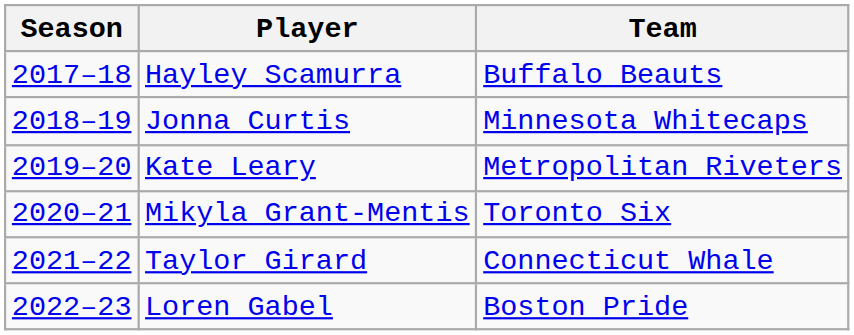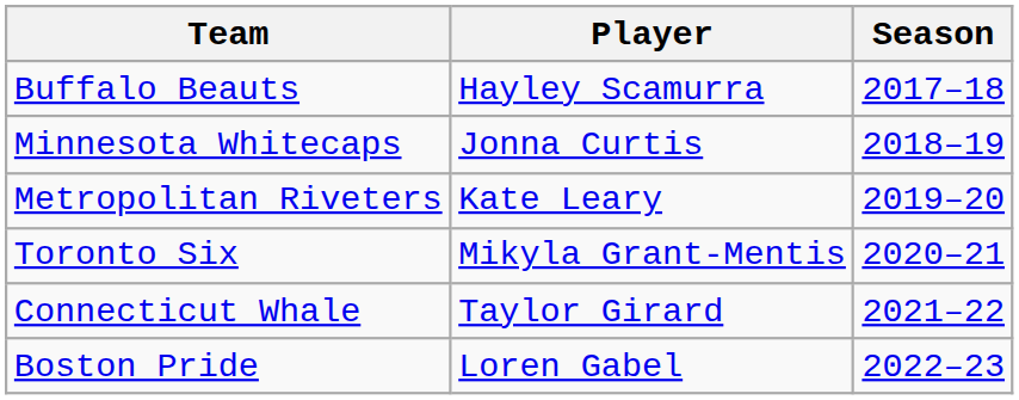columns swapped: Season <-> Team
